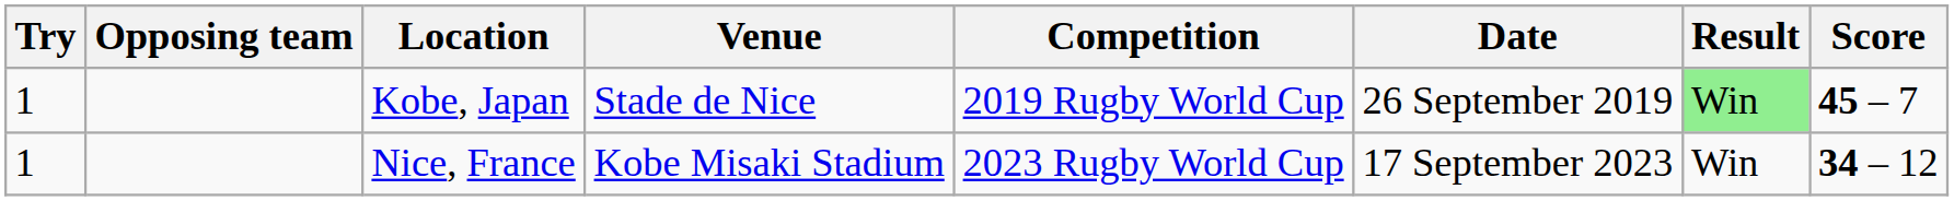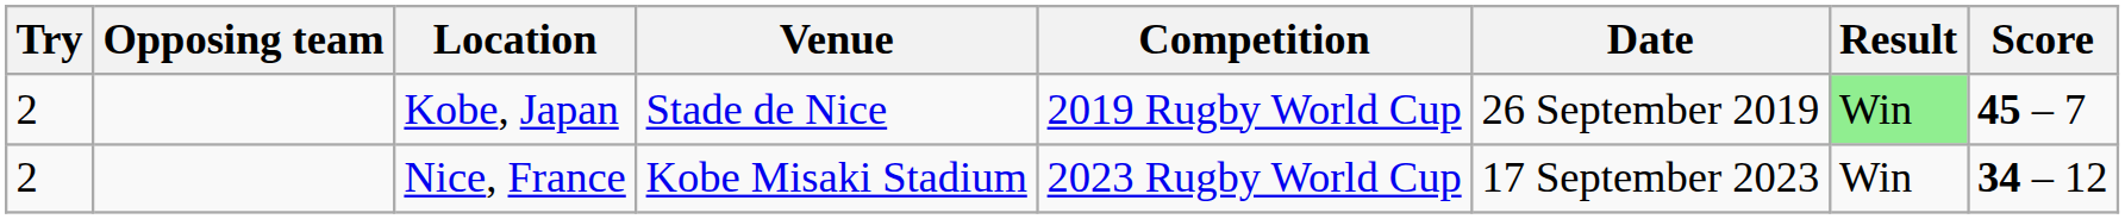Kobe, Japan | Try: 1 -> 2
Nice, France | Try: 1 -> 2
